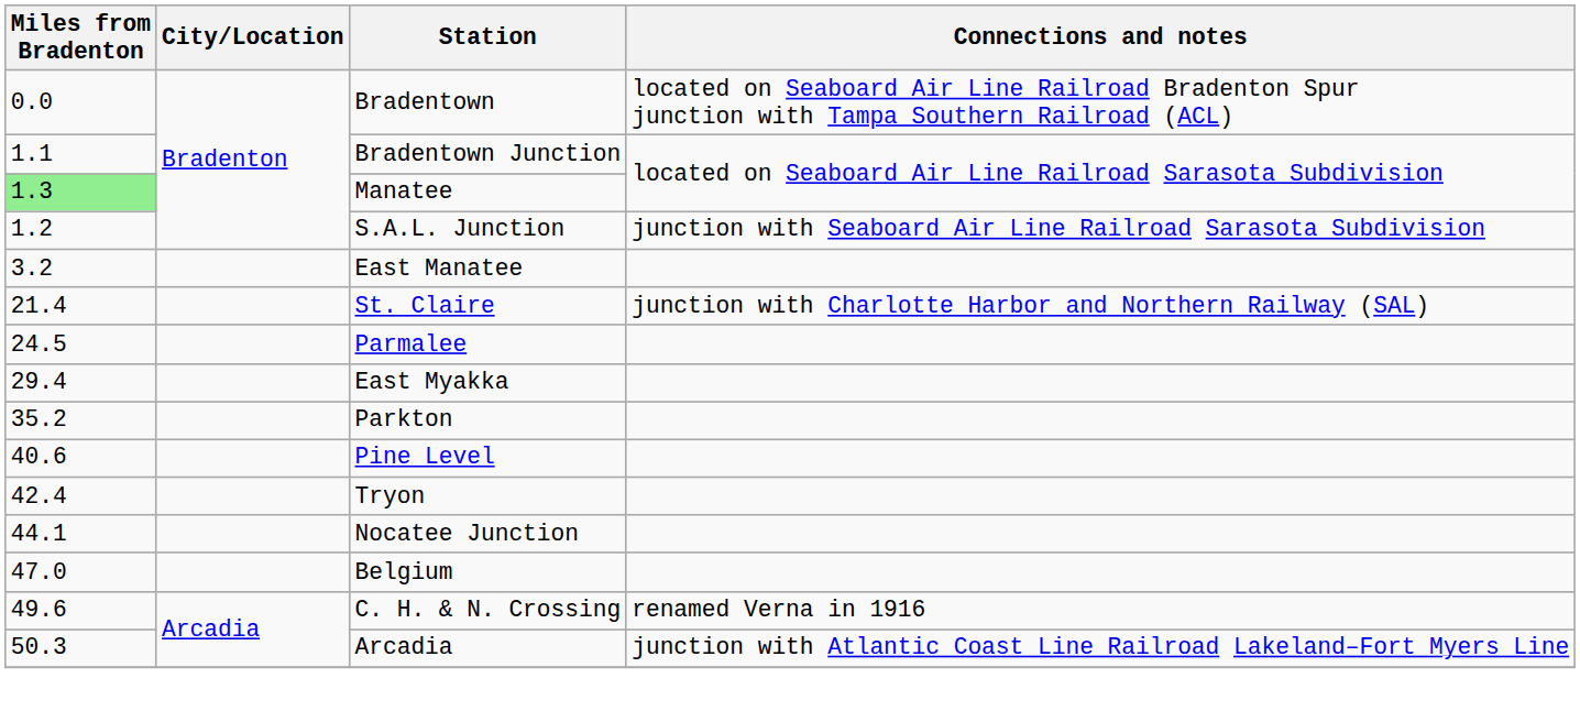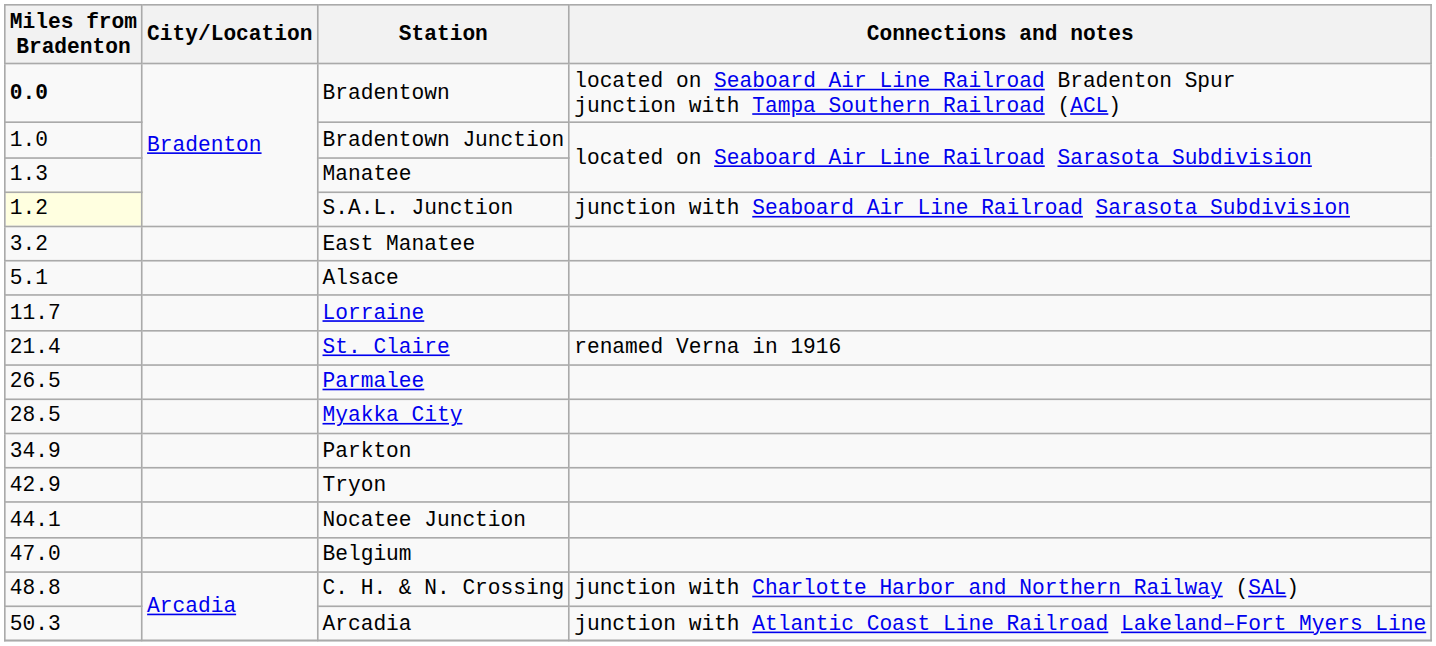Bradentown | Miles from Bradenton: normal -> bold
Bradentown Junction | Miles from Bradenton: 1.1 -> 1.0
Manatee | Miles from Bradenton: lightgreen background -> no background
S.A.L. Junction | Miles from Bradenton: no background -> lightyellow background
+ row: 5.1 | Alsace
+ row: 11.7 | Lorraine
St. Claire | Connections and notes: junction with Charlotte Harbor and Northern Railway (SAL) -> renamed Verna in 1916
Parmalee | Miles from Bradenton: 24.5 -> 26.5
+ row: 28.5 | Myakka City
- row: 29.4 | East Myakka
Parkton | Miles from Bradenton: 35.2 -> 34.9
- row: 40.6 | Pine Level
Tryon | Miles from Bradenton: 42.4 -> 42.9
C. H. & N. Crossing | Miles from Bradenton: 49.6 -> 48.8
C. H. & N. Crossing | Connections and notes: renamed Verna in 1916 -> junction with Charlotte Harbor and Northern Railway (SAL)
